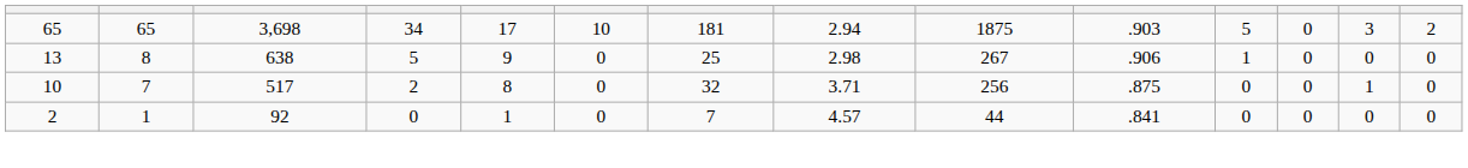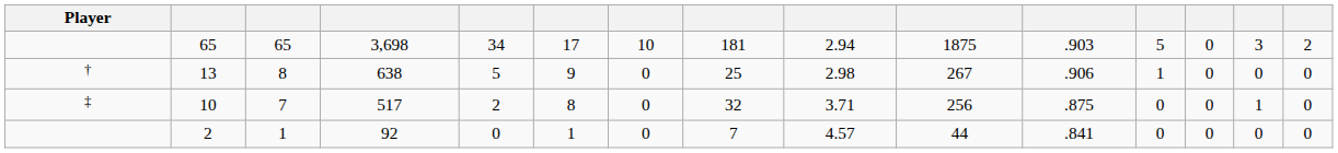+ column: Player | † | ‡
